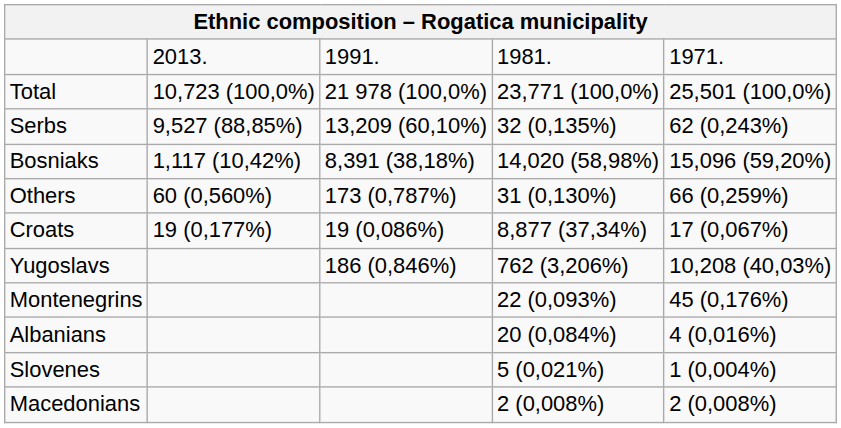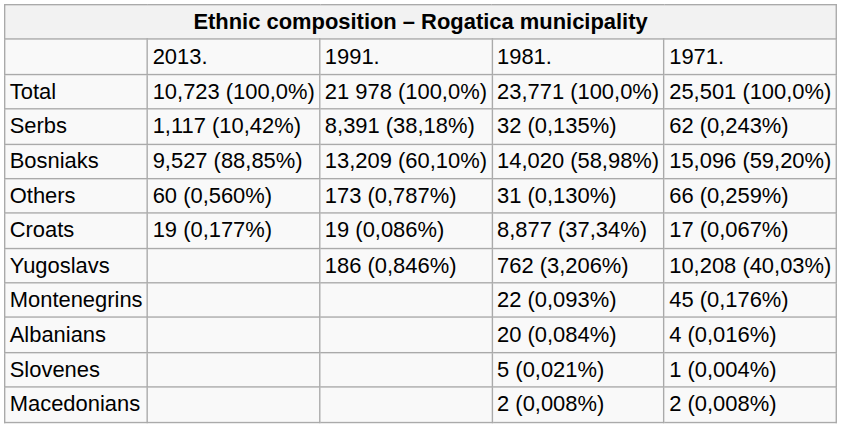Serbs | column 2: 9,527 (88,85%) -> 1,117 (10,42%)
Serbs | column 3: 13,209 (60,10%) -> 8,391 (38,18%)
Bosniaks | column 2: 1,117 (10,42%) -> 9,527 (88,85%)
Bosniaks | column 3: 8,391 (38,18%) -> 13,209 (60,10%)
